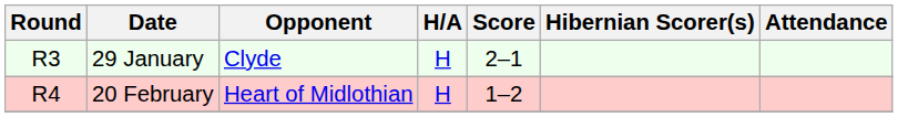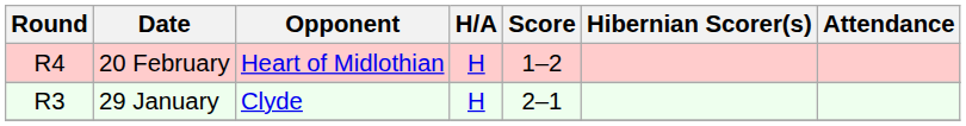rows swapped: 29 January <-> 20 February
